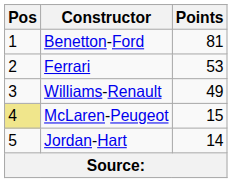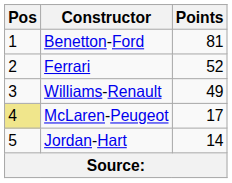Ferrari | Points: 53 -> 52
McLaren-Peugeot | Points: 15 -> 17
